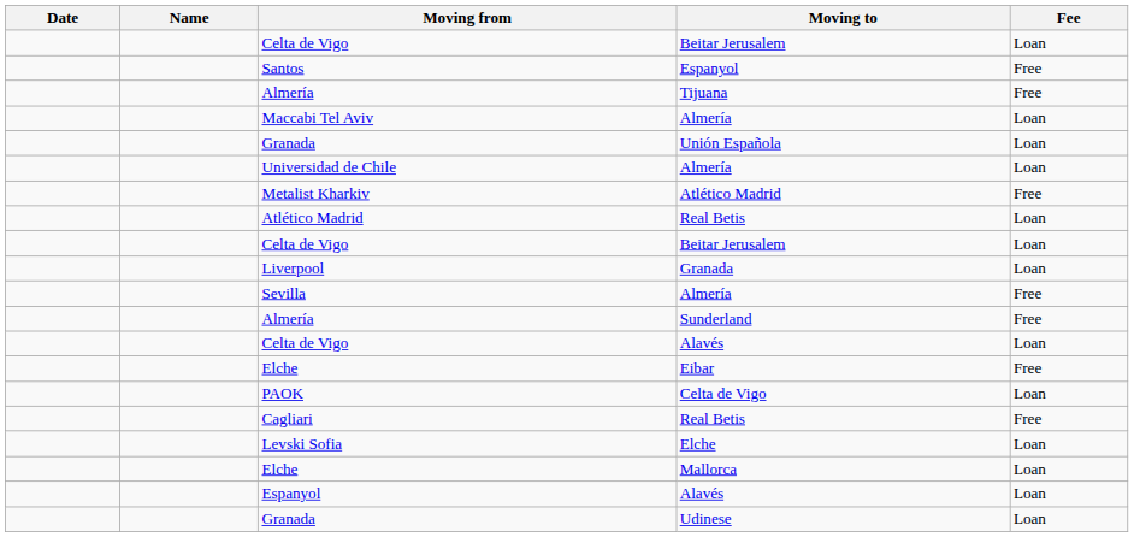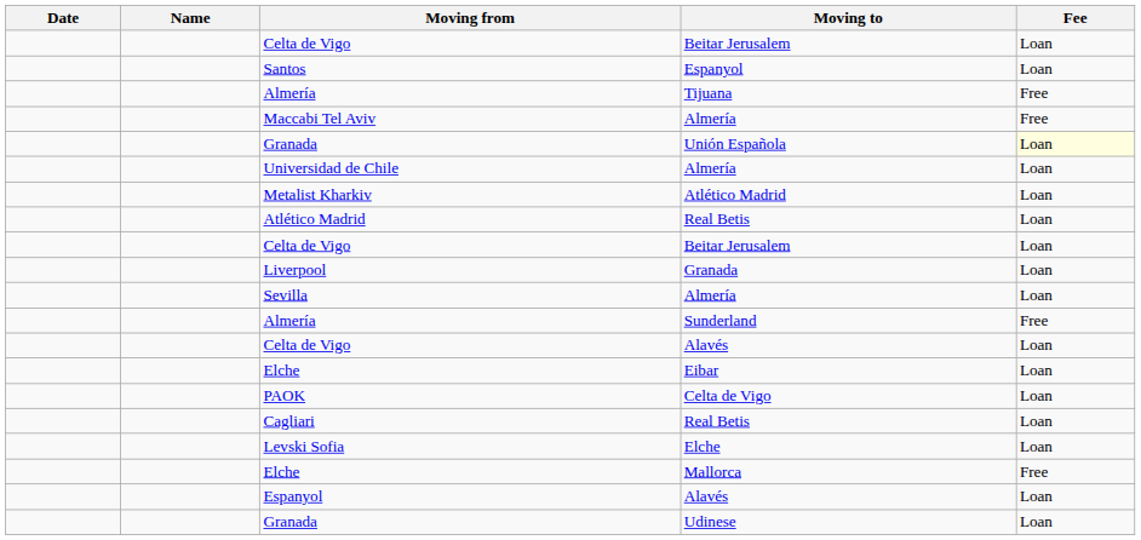Santos | Fee: Free -> Loan
Maccabi Tel Aviv | Fee: Loan -> Free
Granada / Unión Española | Fee: no background -> lightyellow background
Metalist Kharkiv | Fee: Free -> Loan
Sevilla | Fee: Free -> Loan
Elche / Eibar | Fee: Free -> Loan
Cagliari | Fee: Free -> Loan
Elche / Mallorca | Fee: Loan -> Free
